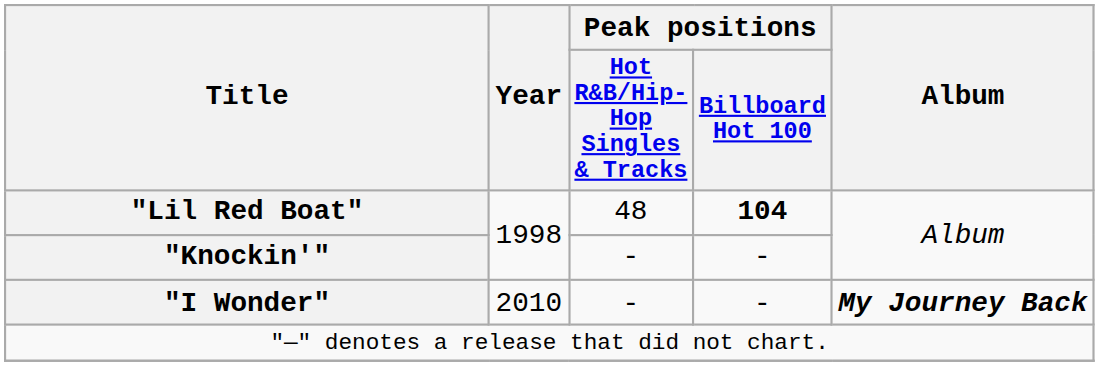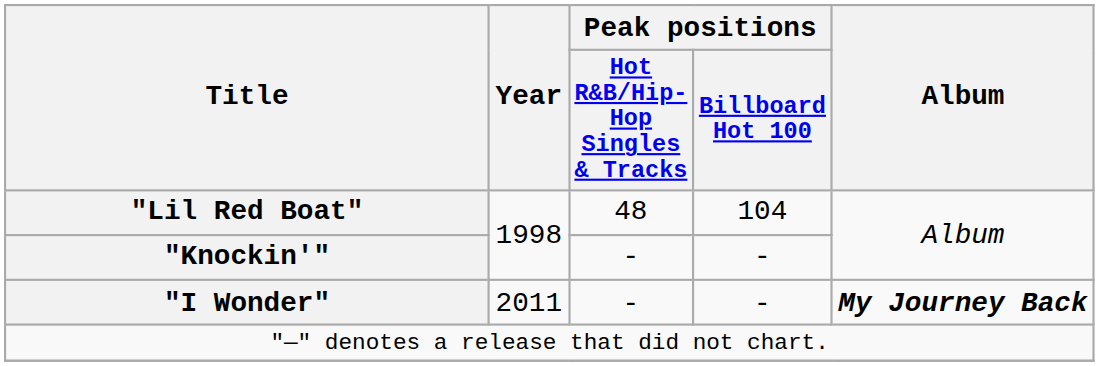"Lil Red Boat" | Peak positions / Billboard Hot 100: bold -> normal
"I Wonder" | Year: 2010 -> 2011
